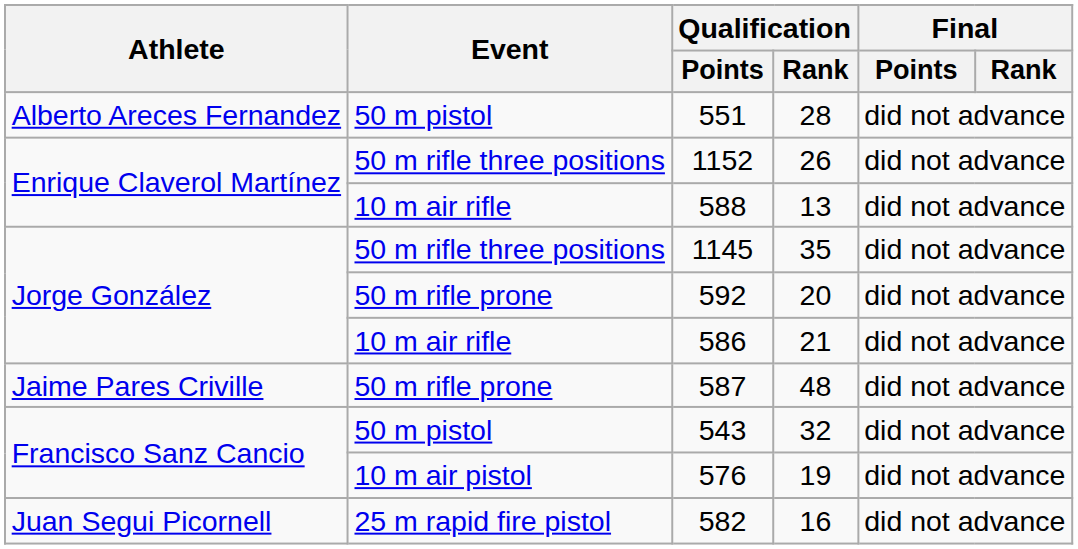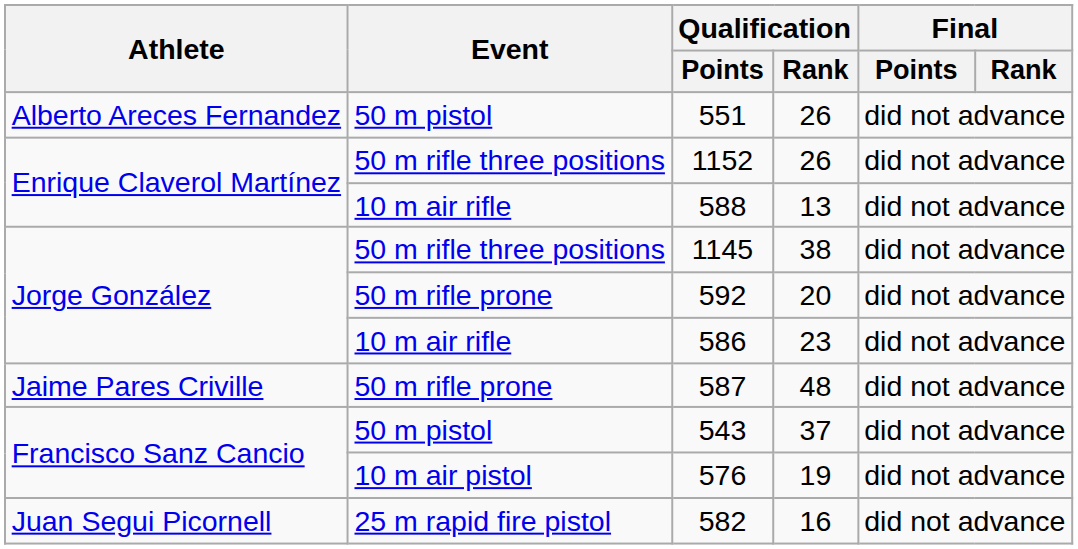551 | Qualification / Rank: 28 -> 26
1145 | Qualification / Rank: 35 -> 38
586 | Qualification / Rank: 21 -> 23
543 | Qualification / Rank: 32 -> 37
